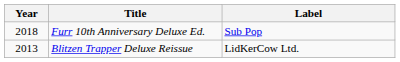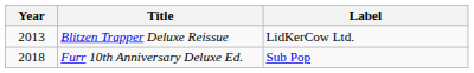rows swapped: Blitzen Trapper Deluxe Reissue <-> Furr 10th Anniversary Deluxe Ed.
